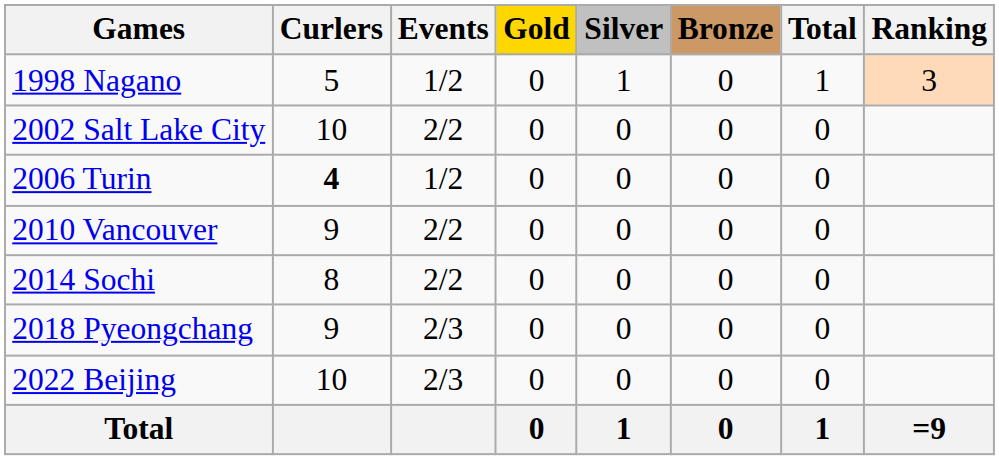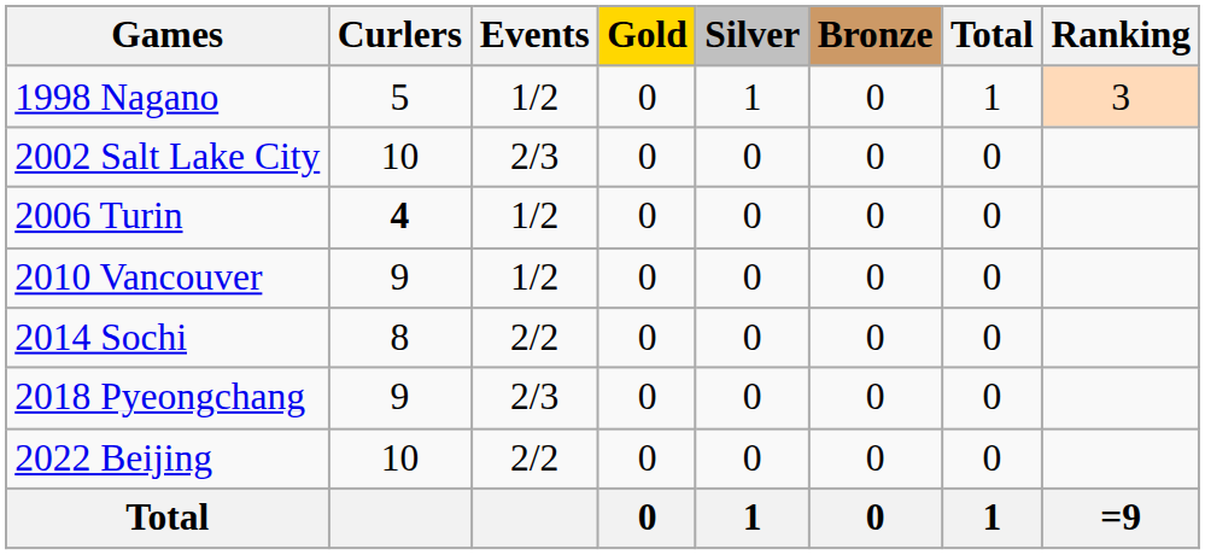2002 Salt Lake City | Events: 2/2 -> 2/3
2010 Vancouver | Events: 2/2 -> 1/2
2022 Beijing | Events: 2/3 -> 2/2
